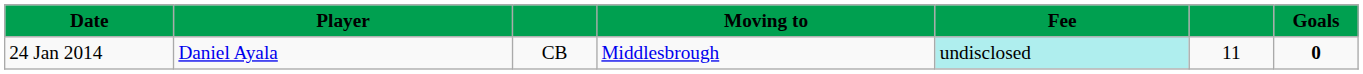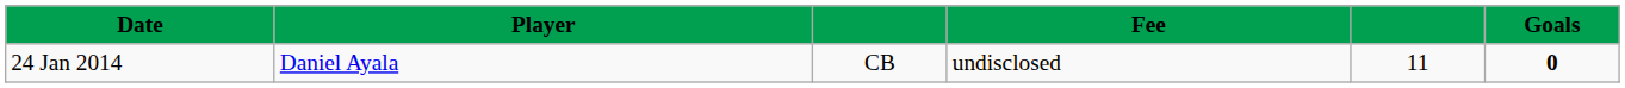- column: Moving to | Middlesbrough
24 Jan 2014 | Fee: paleturquoise background -> no background
